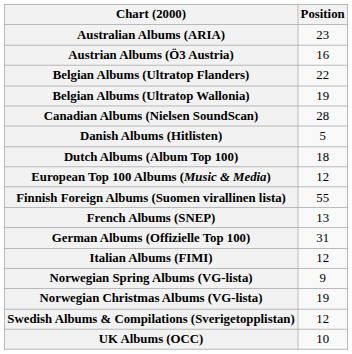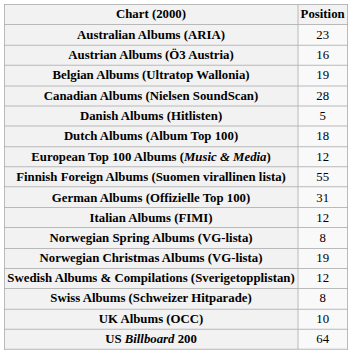- row: Belgian Albums (Ultratop Flanders) | 22
- row: French Albums (SNEP) | 13
Norwegian Spring Albums (VG-lista) | Position: 9 -> 8
+ row: Swiss Albums (Schweizer Hitparade) | 8
+ row: US Billboard 200 | 64
